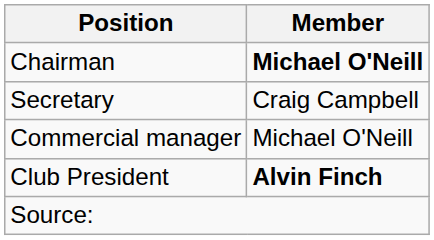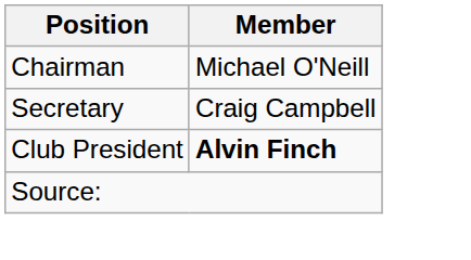Chairman | Member: bold -> normal
- row: Commercial manager | Michael O'Neill
